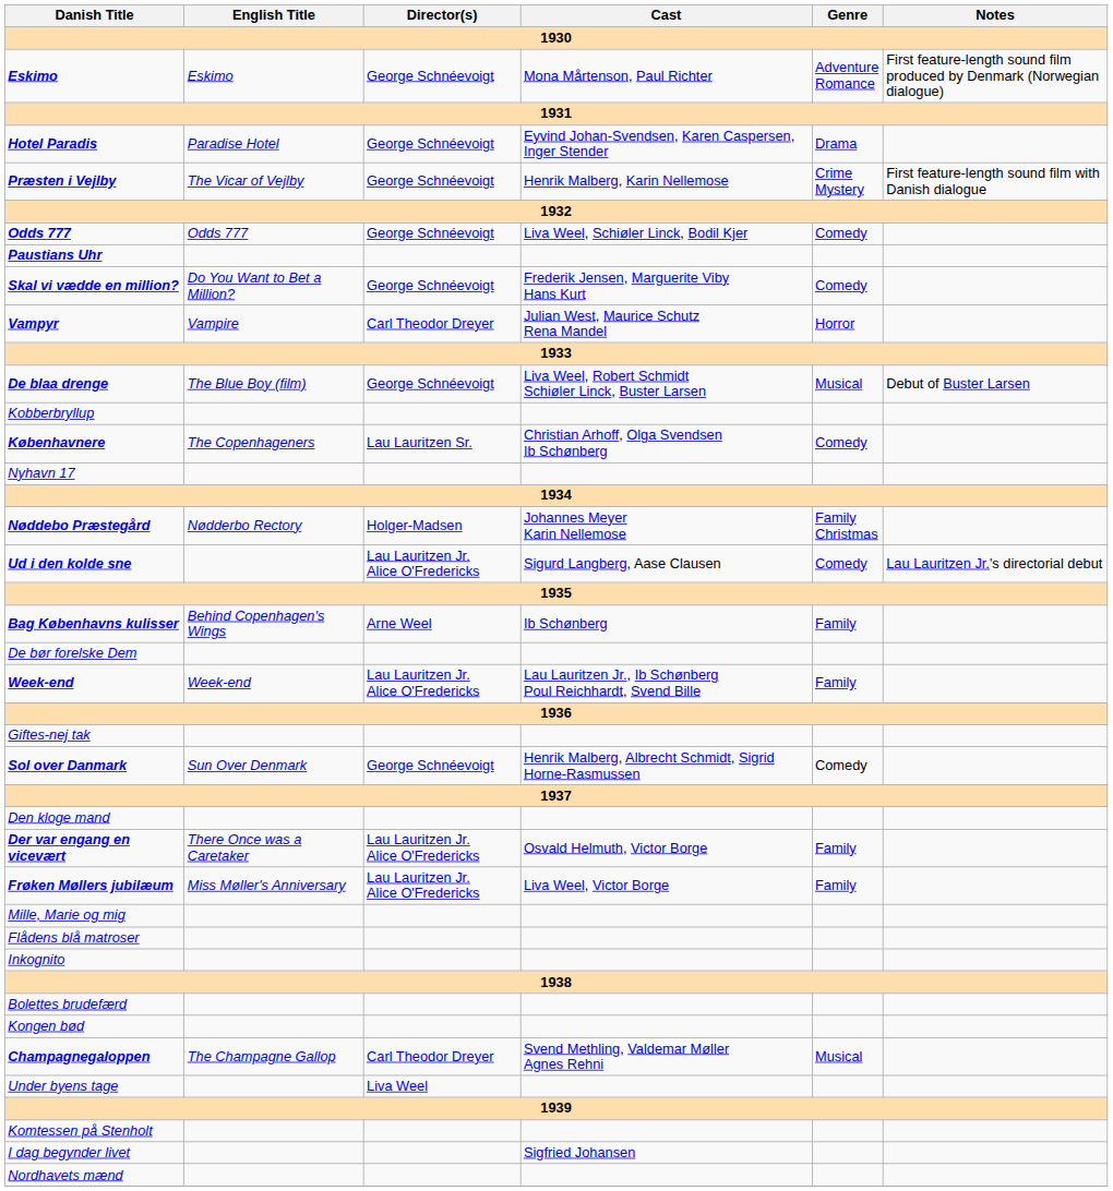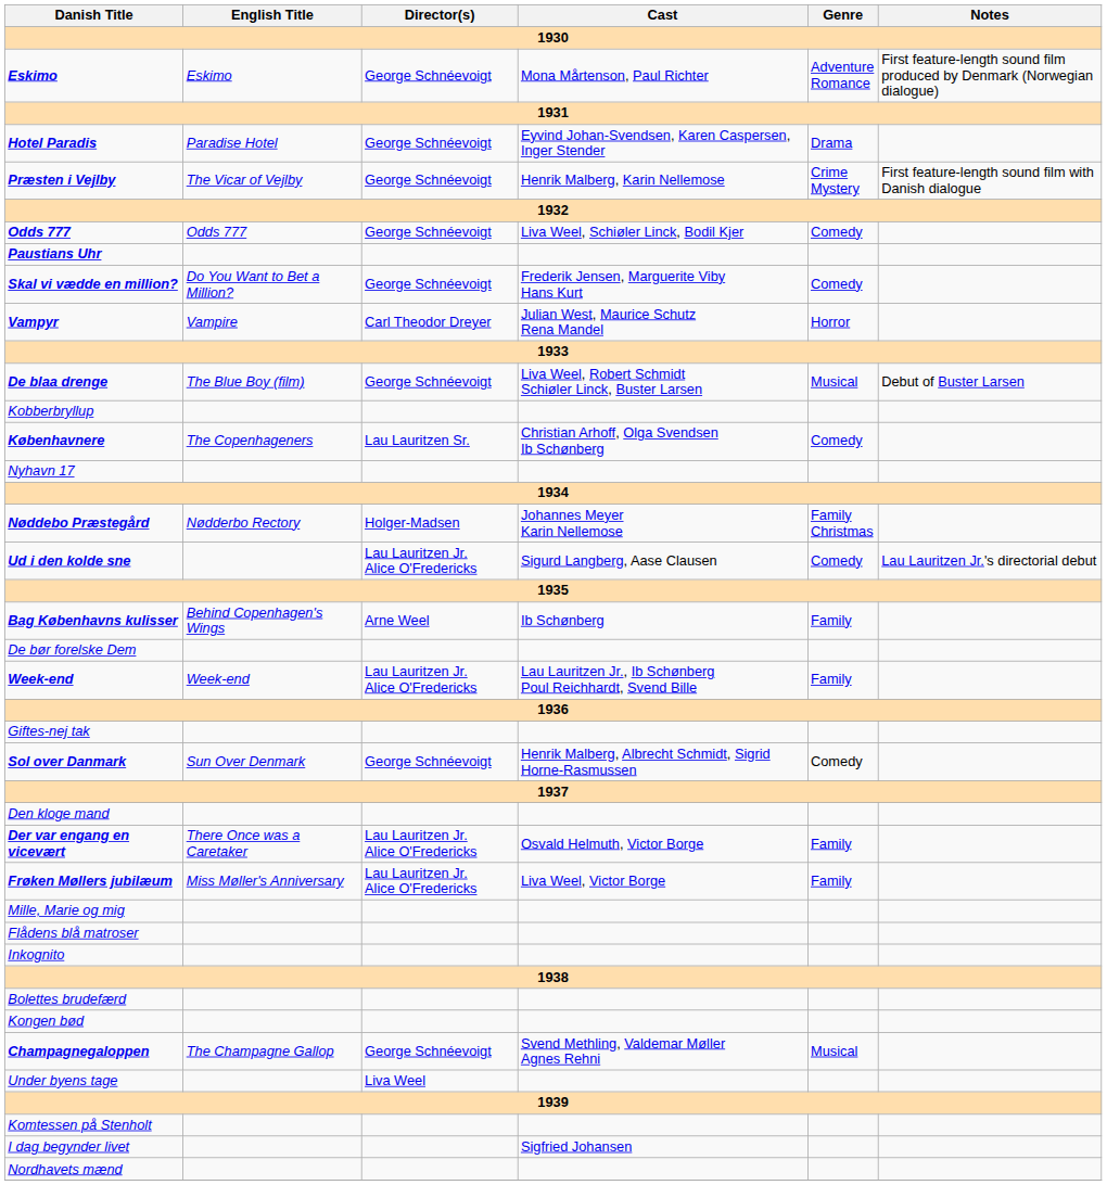Champagnegaloppen | Director(s): Carl Theodor Dreyer -> George Schnéevoigt
